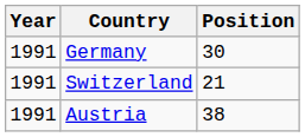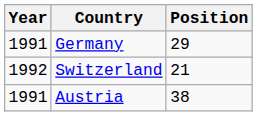Germany | Position: 30 -> 29
Switzerland | Year: 1991 -> 1992
